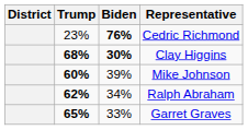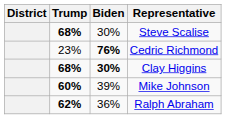+ row: 68% | 30% | Steve Scalise
Ralph Abraham | Biden: 34% -> 36%
- row: 65% | 33% | Garret Graves
